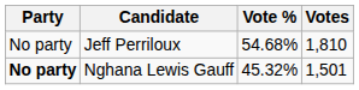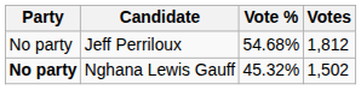Jeff Perriloux | Votes: 1,810 -> 1,812
Nghana Lewis Gauff | Votes: 1,501 -> 1,502
